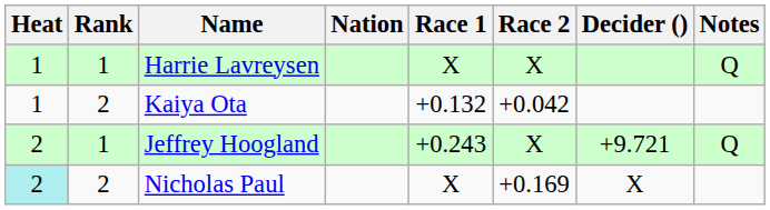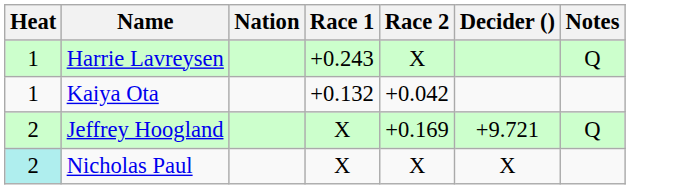- column: Rank | 1 | 2 | 1 | 2
Harrie Lavreysen | Race 1: X -> +0.243
Jeffrey Hoogland | Race 1: +0.243 -> X
Jeffrey Hoogland | Race 2: X -> +0.169
Nicholas Paul | Race 2: +0.169 -> X
